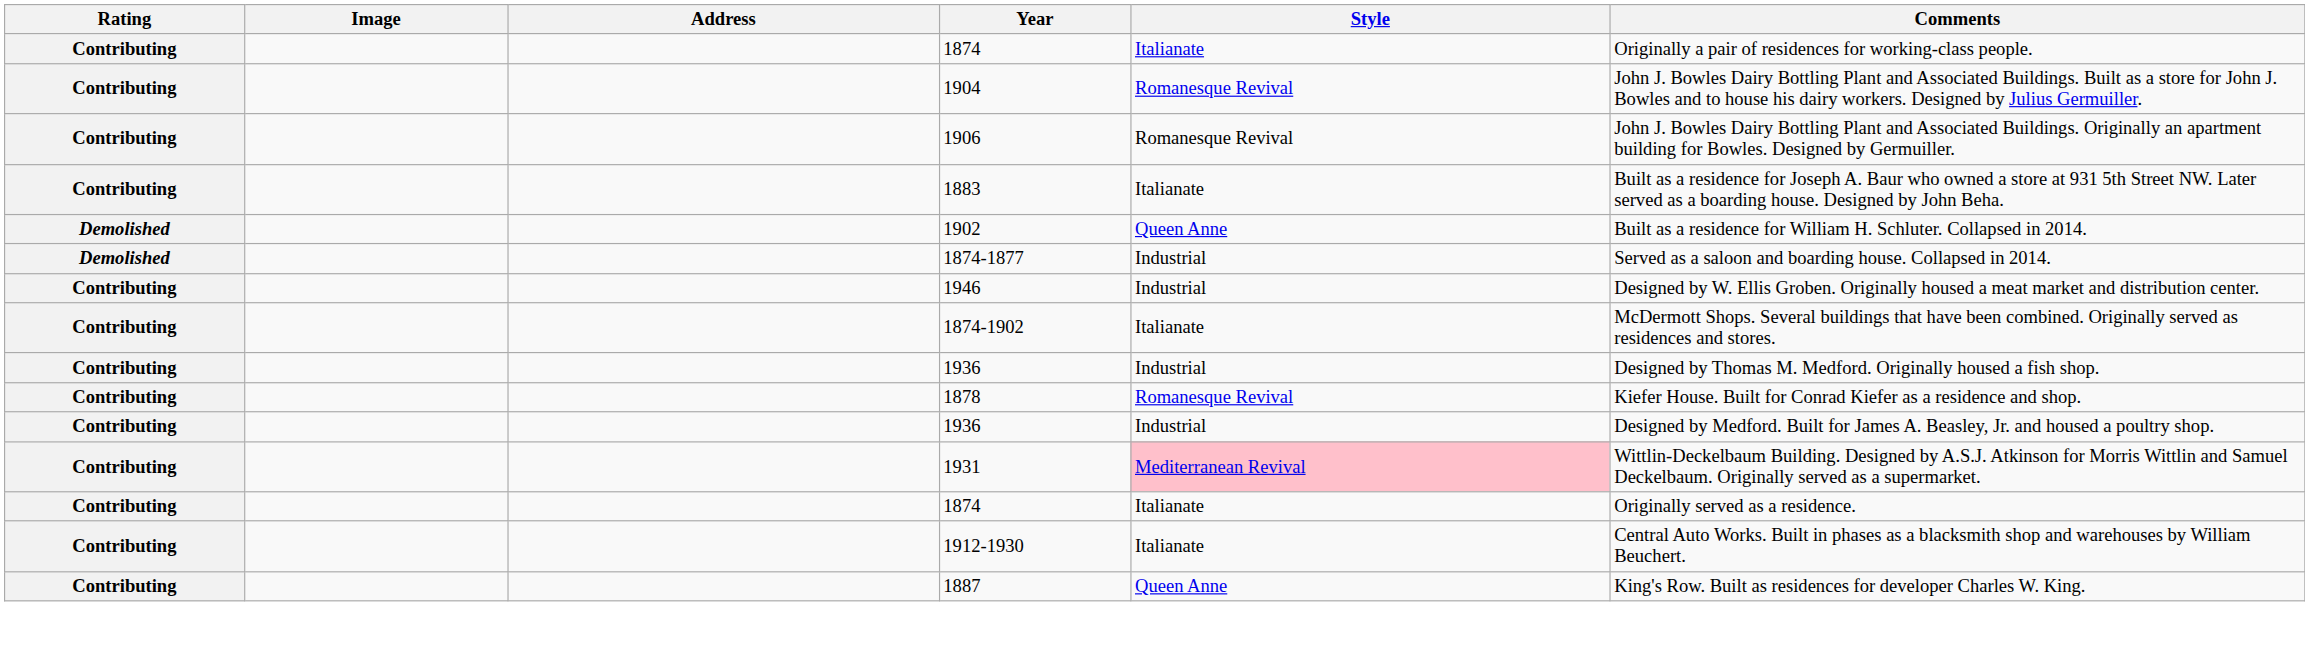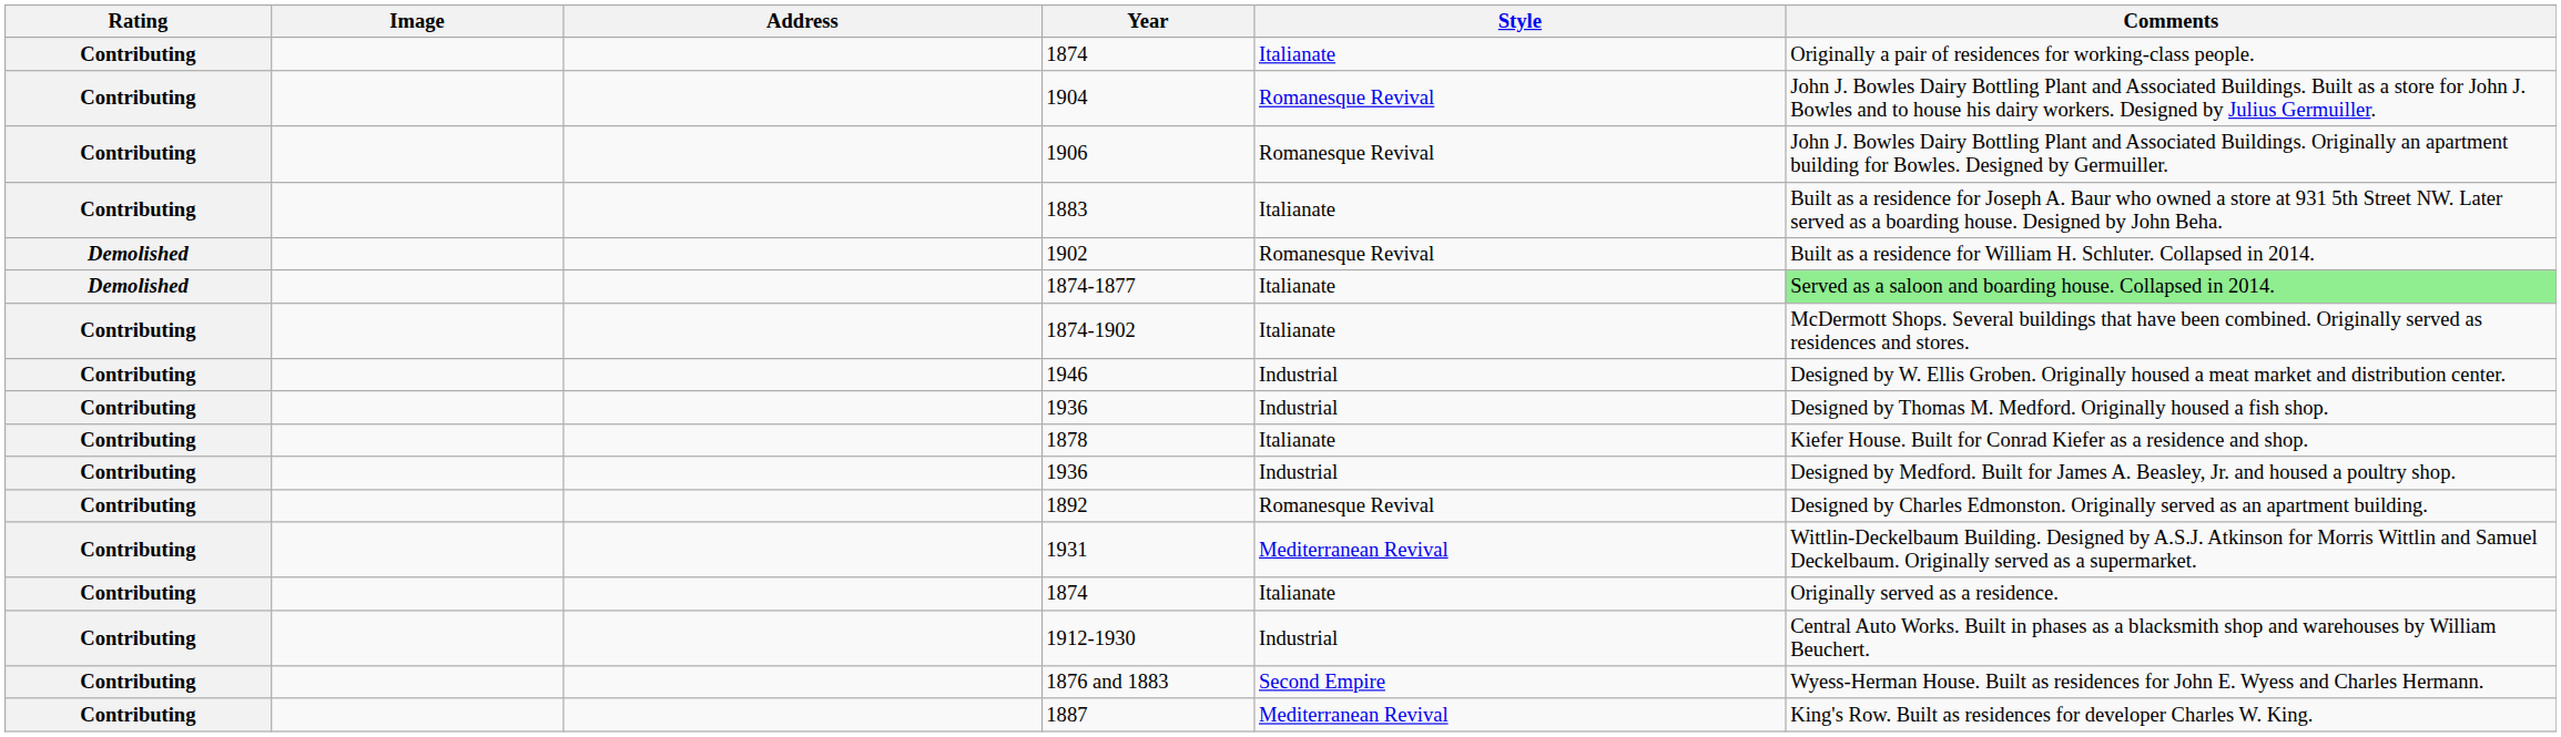1902 | Style: Queen Anne -> Romanesque Revival
1874-1877 | Style: Industrial -> Italianate
1874-1877 | Comments: no background -> lightgreen background
rows swapped: 1874-1902 <-> 1946
1878 | Style: Romanesque Revival -> Italianate
+ row: Contributing | 1892 | Romanesque Revival | Designed by Charles Edmonston. Originally served as an apartment building.
1931 | Style: pink background -> no background
1912-1930 | Style: Italianate -> Industrial
+ row: Contributing | 1876 and 1883 | Second Empire | Wyess-Herman House. Built as residences for John E. Wyess and Charles Hermann.
1887 | Style: Queen Anne -> Mediterranean Revival
